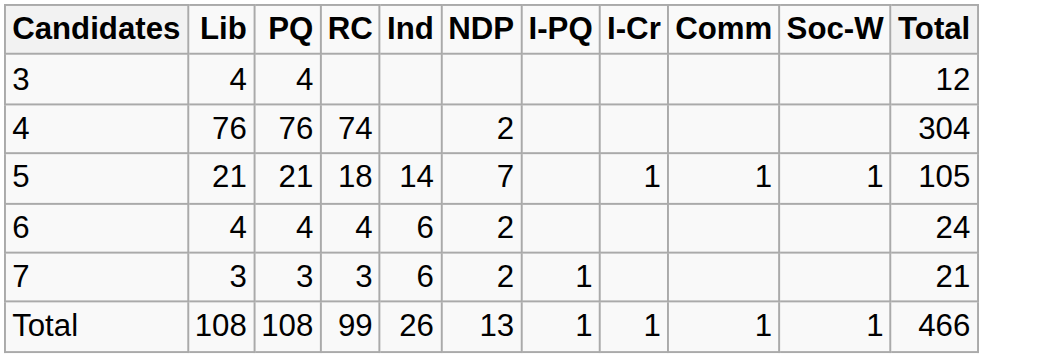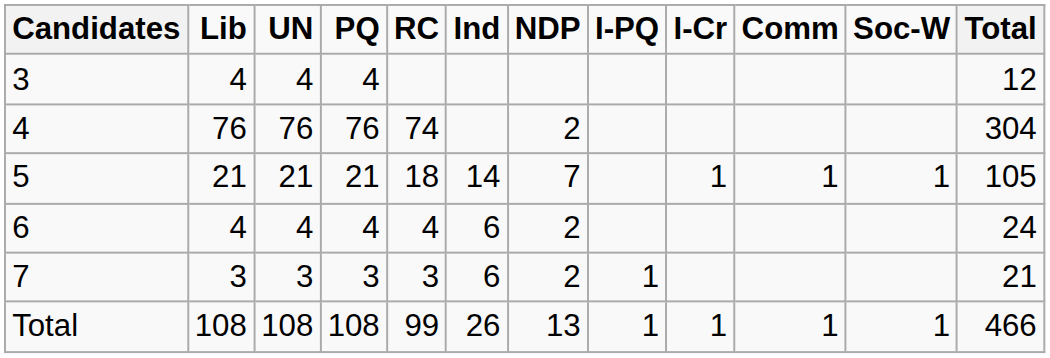+ column: UN | 4 | 76 | 21 | 4 | 3 | 108
